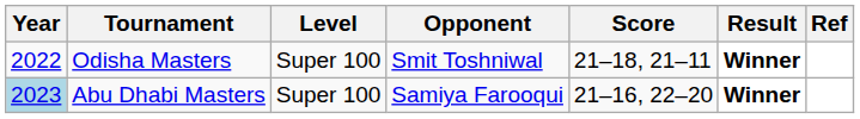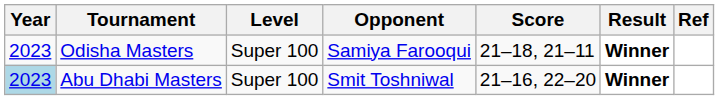Odisha Masters | Year: 2022 -> 2023
Odisha Masters | Opponent: Smit Toshniwal -> Samiya Farooqui
Abu Dhabi Masters | Opponent: Samiya Farooqui -> Smit Toshniwal
